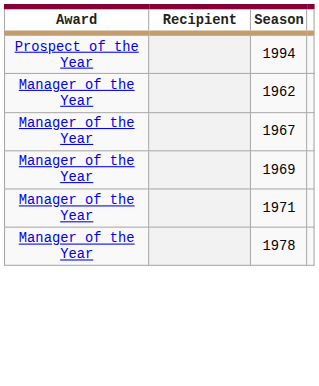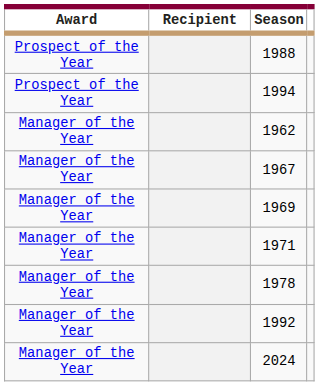+ row: Prospect of the Year | 1988
+ row: Manager of the Year | 1992
+ row: Manager of the Year | 2024
